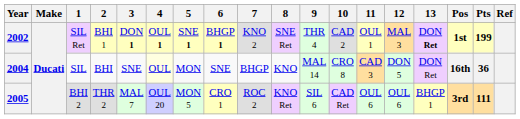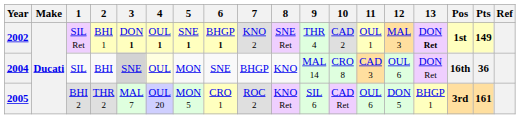2002 | Pts: 199 -> 149
2004 | 3: no background -> lightgrey background
2004 | 12: DON 5 -> OUL 6
2005 | 12: OUL 6 -> DON 5
2005 | Pts: 111 -> 161
